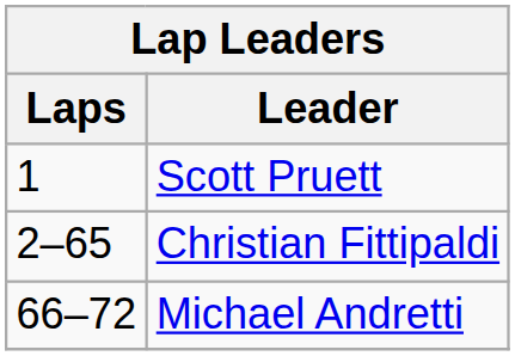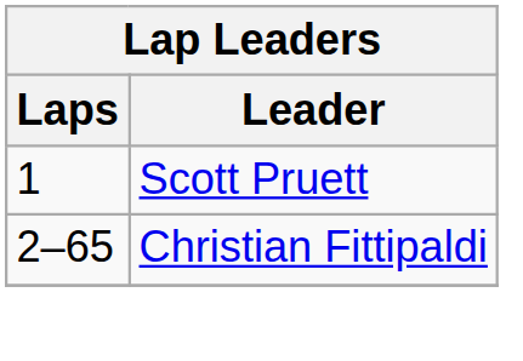- row: 66–72 | Michael Andretti
